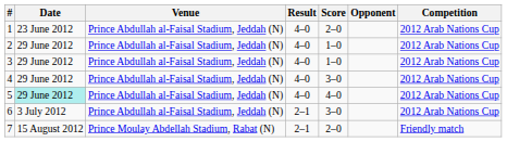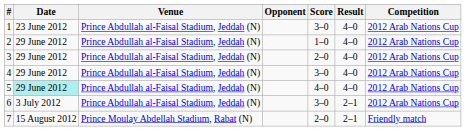columns swapped: Opponent <-> Result
1 | Score: 2–0 -> 3–0
3 | Score: 1–0 -> 2–0
